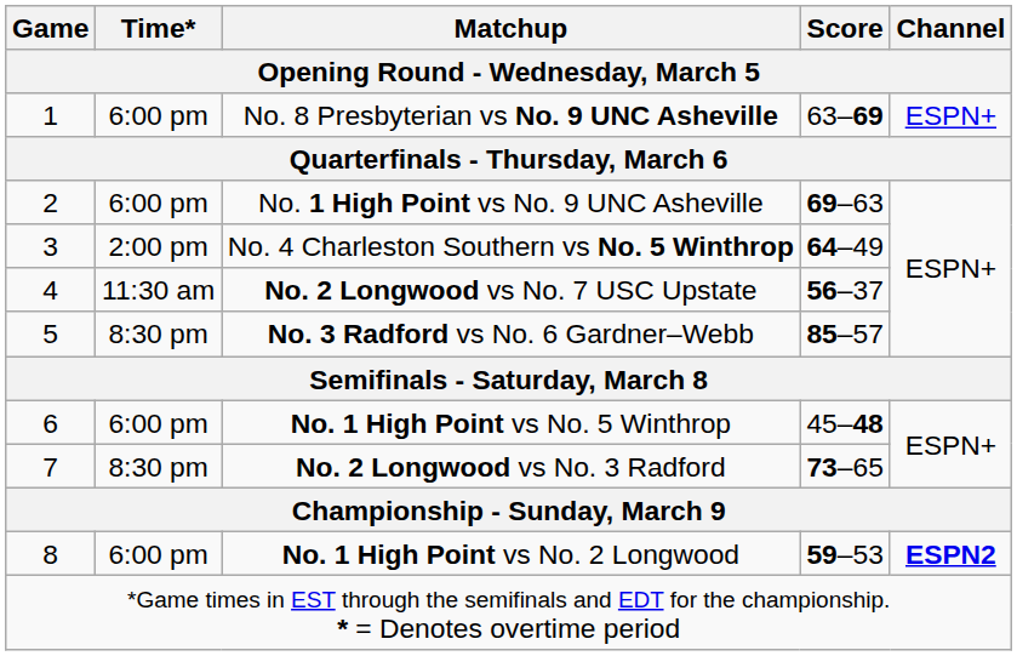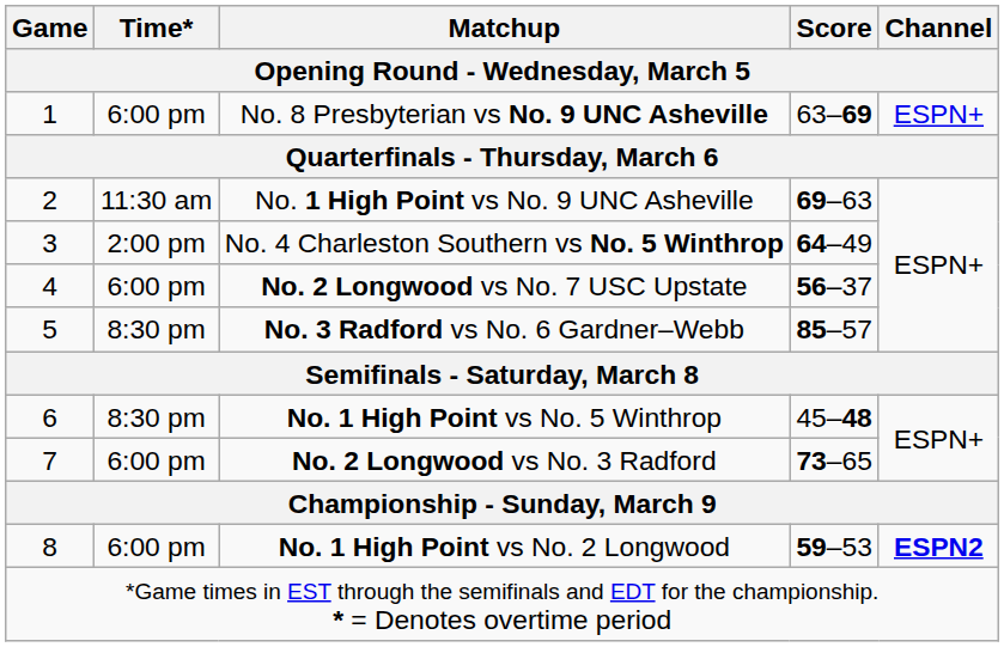No. 1 High Point vs No. 9 UNC Asheville | Time*: 6:00 pm -> 11:30 am
No. 2 Longwood vs No. 7 USC Upstate | Time*: 11:30 am -> 6:00 pm
No. 1 High Point vs No. 5 Winthrop | Time*: 6:00 pm -> 8:30 pm
No. 2 Longwood vs No. 3 Radford | Time*: 8:30 pm -> 6:00 pm
